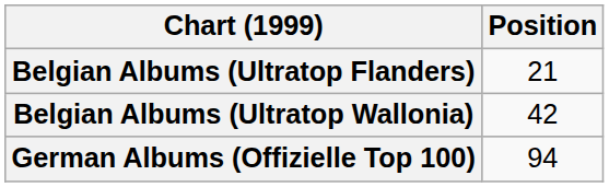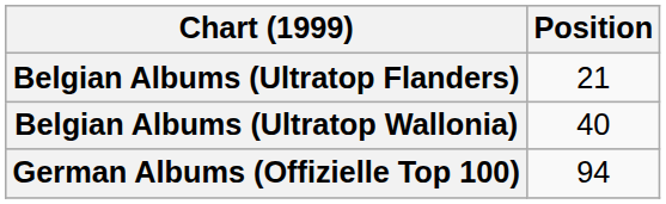Belgian Albums (Ultratop Wallonia) | Position: 42 -> 40
